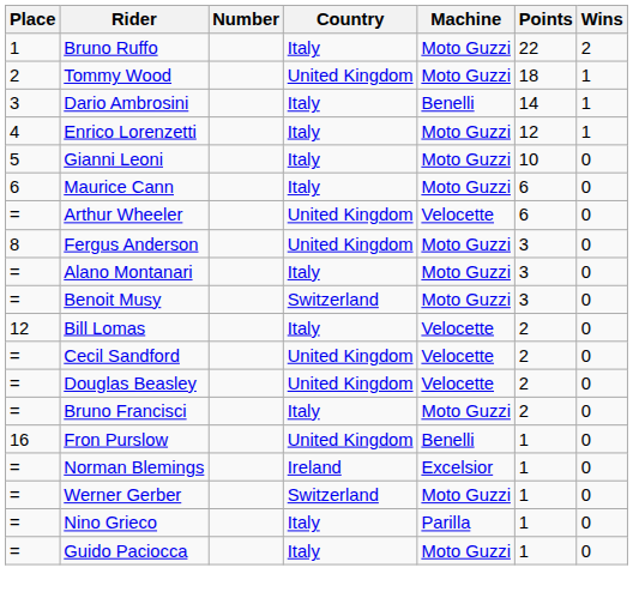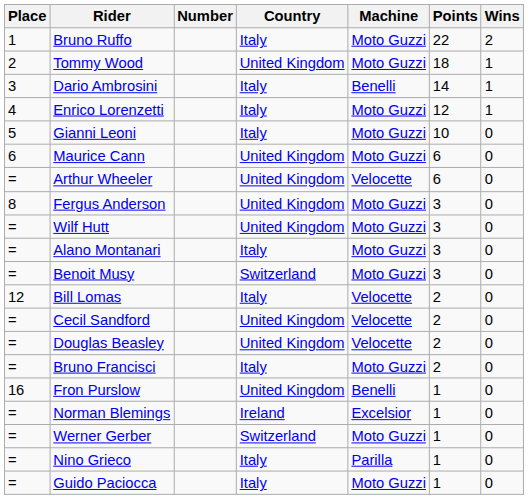Maurice Cann | Country: Italy -> United Kingdom
+ row: = | Wilf Hutt | United Kingdom | Moto Guzzi | 3 | 0
